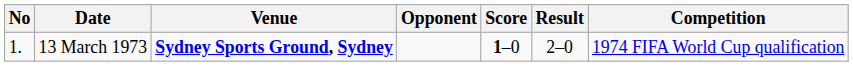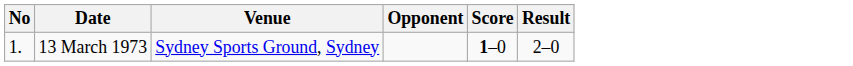- column: Competition | 1974 FIFA World Cup qualification
13 March 1973 | Venue: bold -> normal
